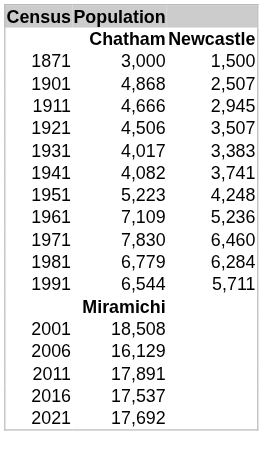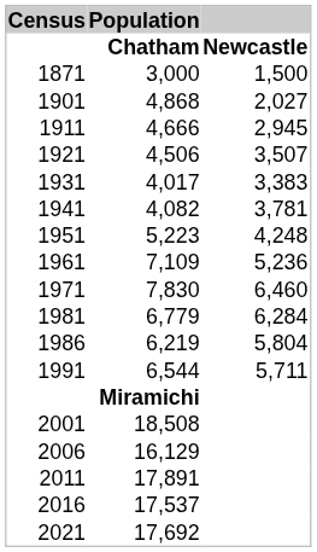1901 | Newcastle: 2,507 -> 2,027
1941 | Newcastle: 3,741 -> 3,781
+ row: 1986 | 6,219 | 5,804
